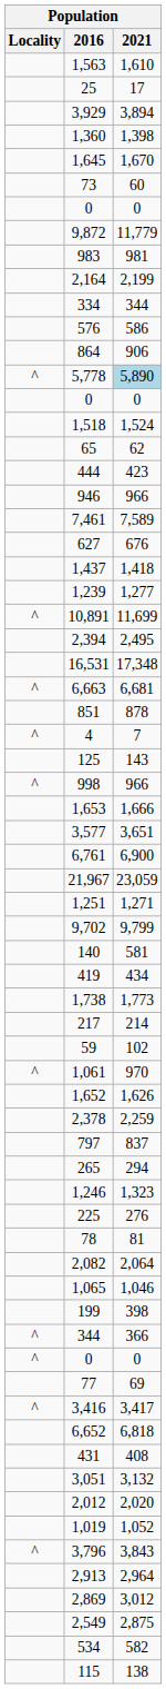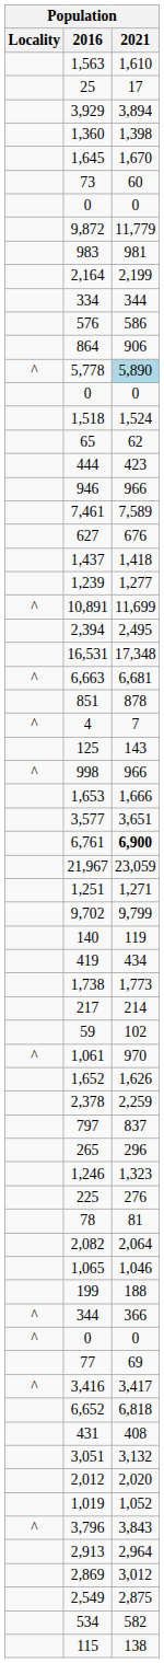6,761 | 2021: normal -> bold
140 | 2021: 581 -> 119
265 | 2021: 294 -> 296
199 | 2021: 398 -> 188
